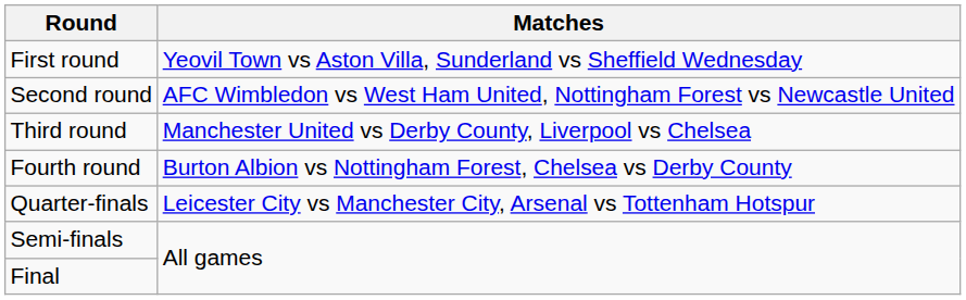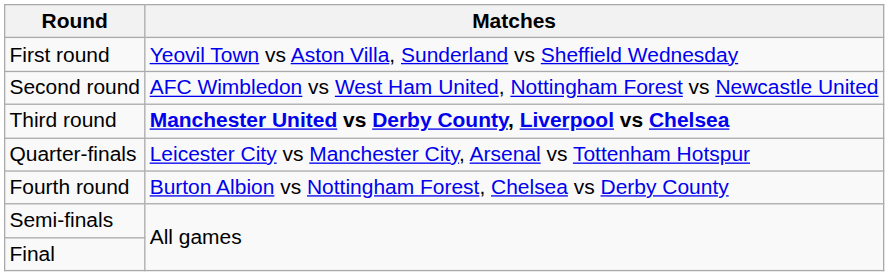Third round | Matches: normal -> bold
rows swapped: Fourth round <-> Quarter-finals
